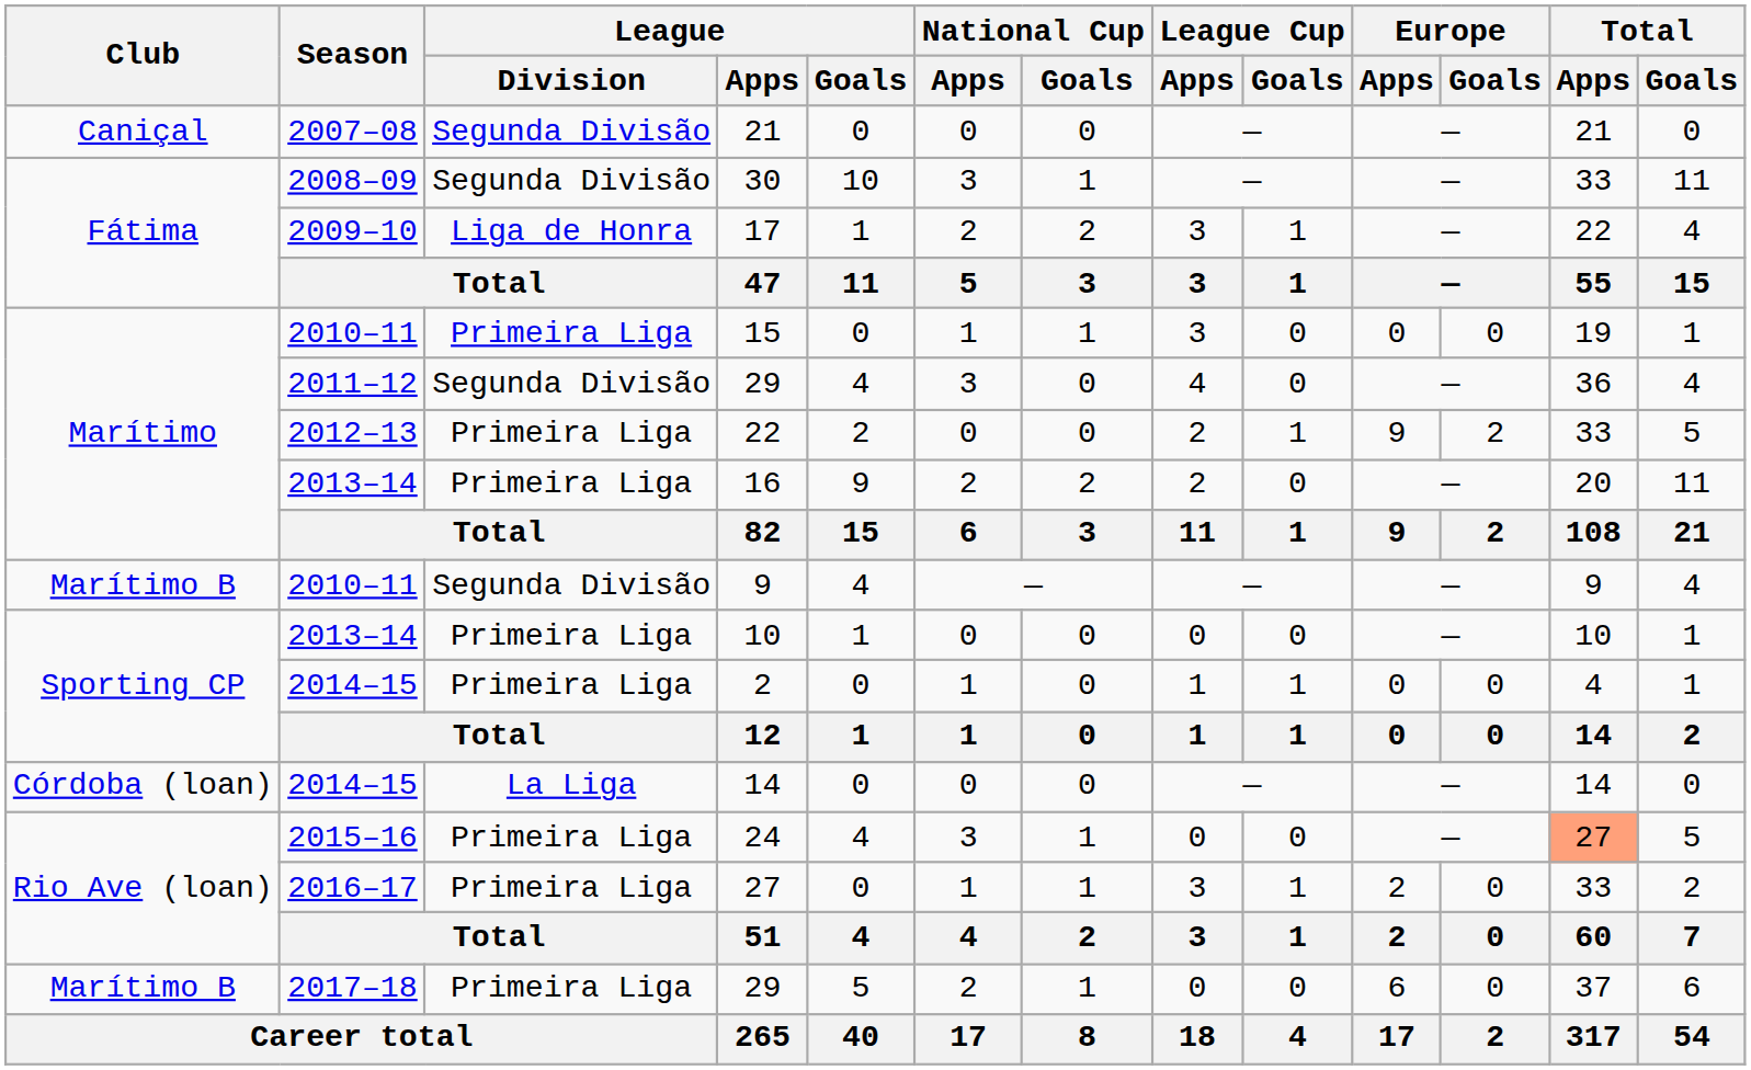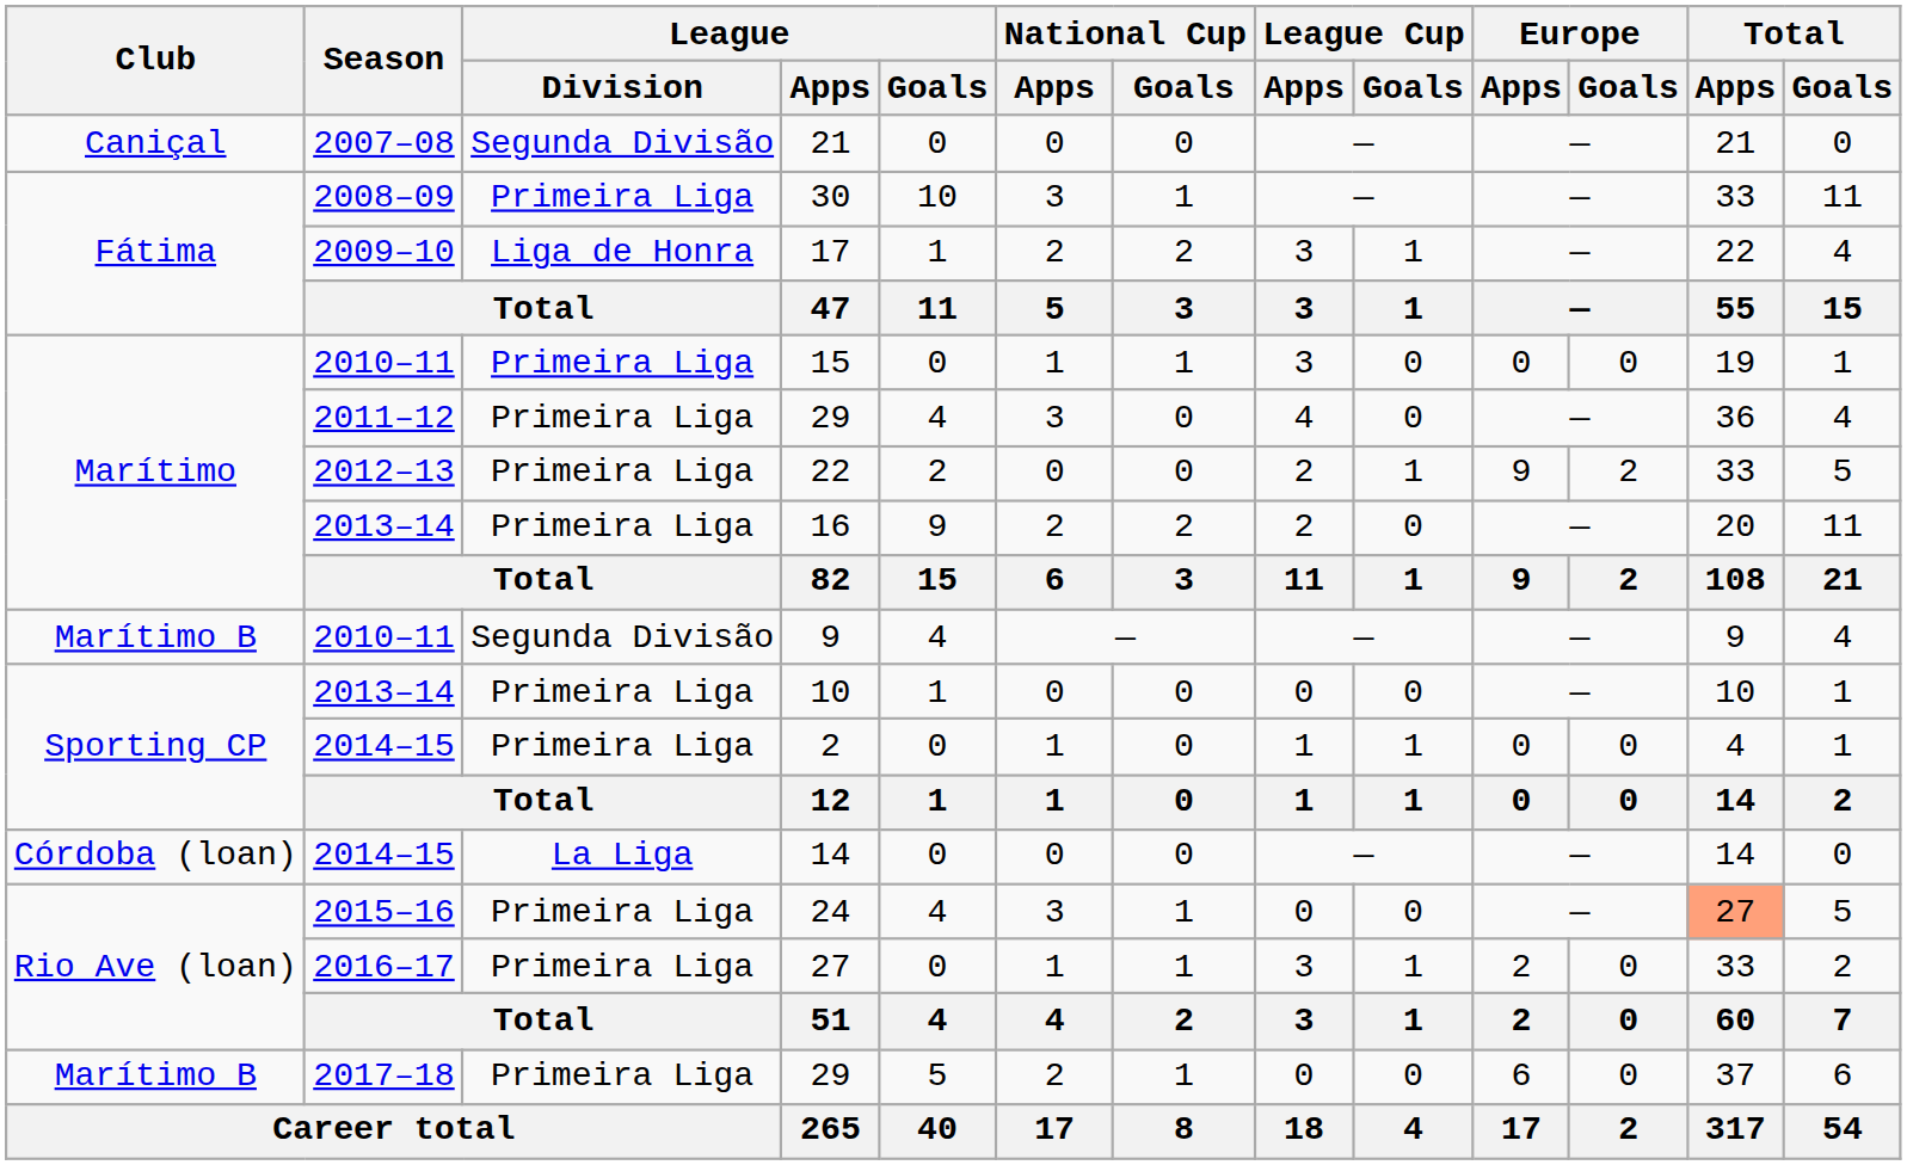30 | League / Division: Segunda Divisão -> Primeira Liga
2011–12 / 29 | League / Division: Segunda Divisão -> Primeira Liga
